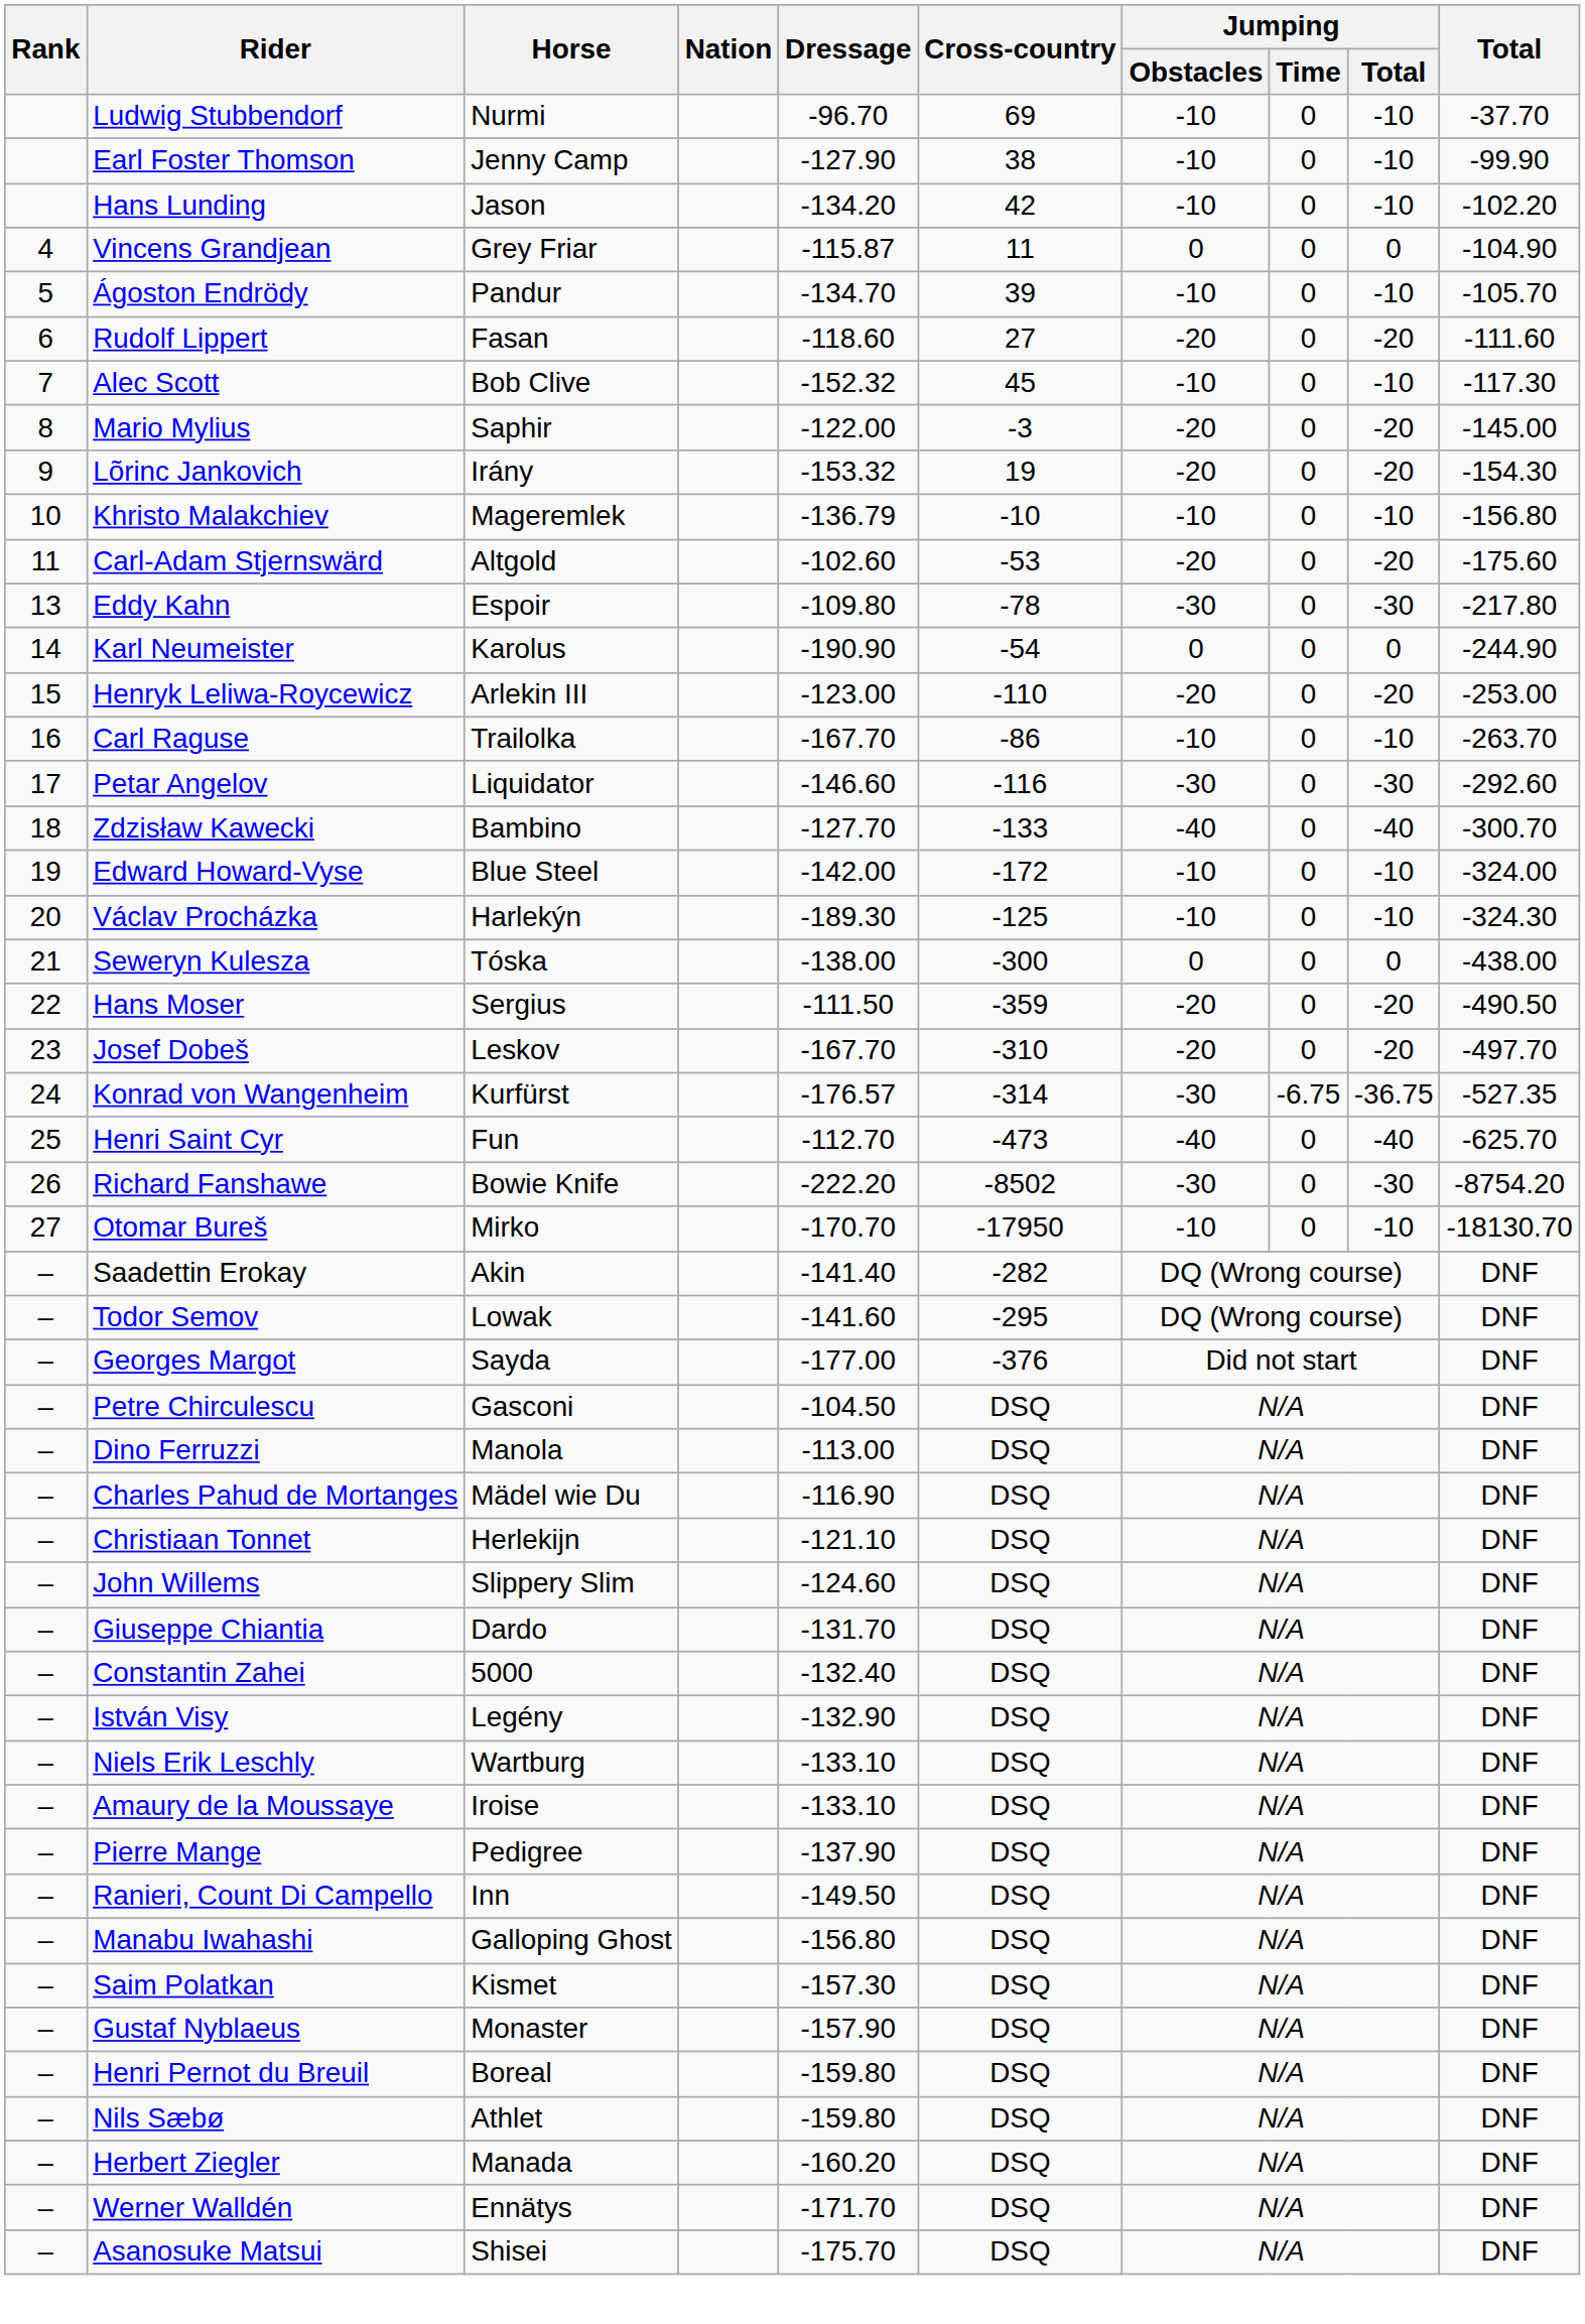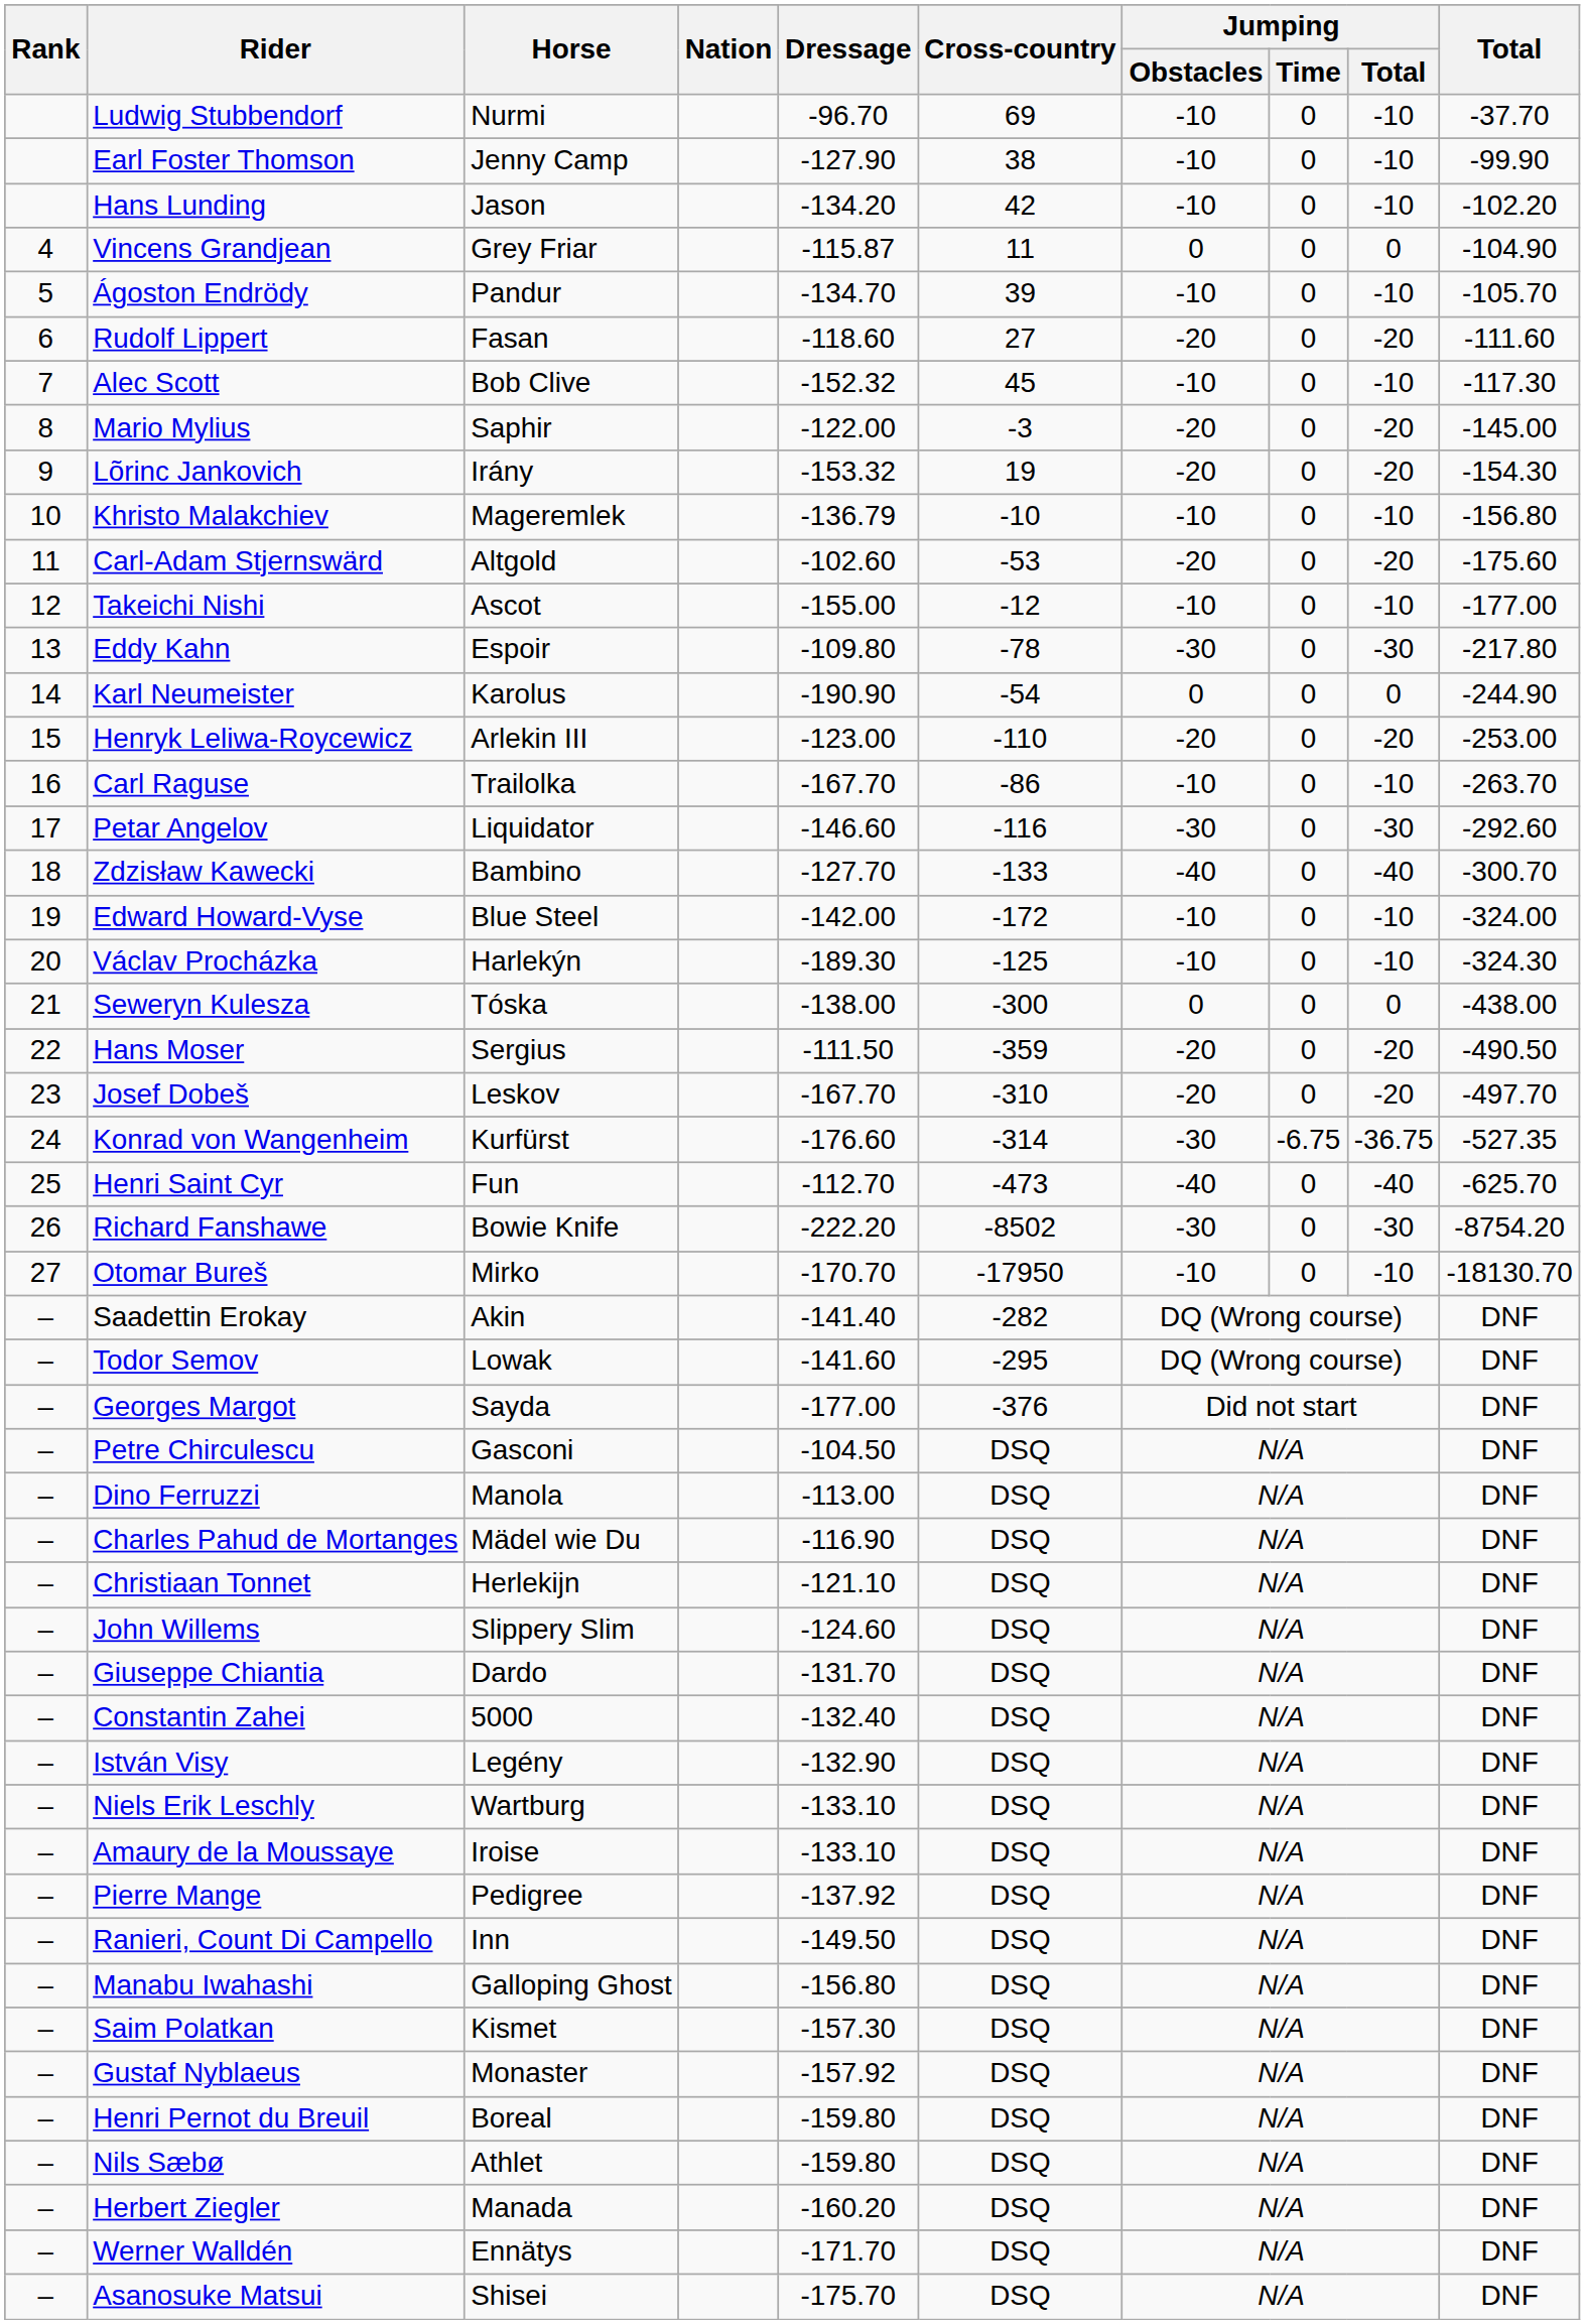+ row: 12 | Takeichi Nishi | Ascot | -155.00 | -12 | -10 | 0 | -10 | -177.00
Konrad von Wangenheim | Dressage: -176.57 -> -176.60
Pierre Mange | Dressage: -137.90 -> -137.92
Gustaf Nyblaeus | Dressage: -157.90 -> -157.92
